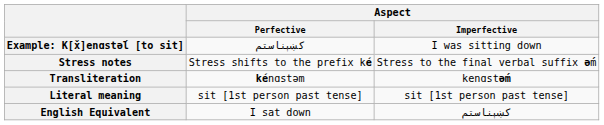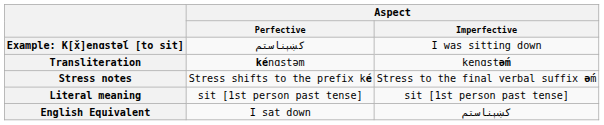rows swapped: Transliteration <-> Stress notes
